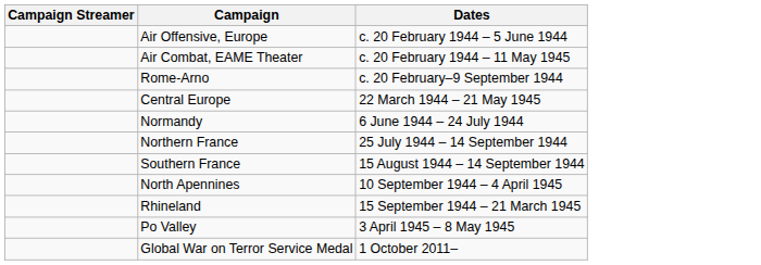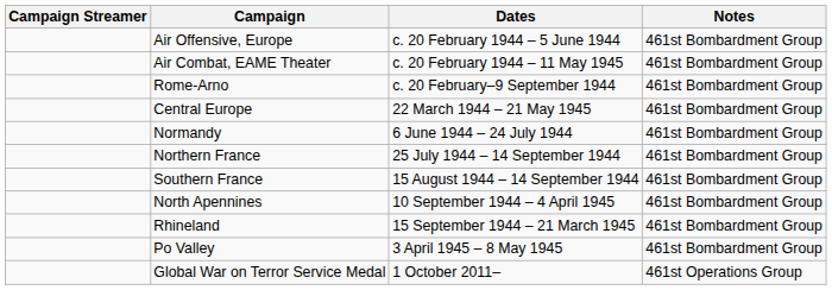+ column: Notes | 461st Bombardment Group | 461st Bombardment Group | 461st Bombardment Group | 461st Bombardment Group | 461st Bombardment Group | 461st Bombardment Group | 461st Bombardment Group | 461st Bombardment Group | 461st Bombardment Group | 461st Bombardment Group | 461st Operations Group
